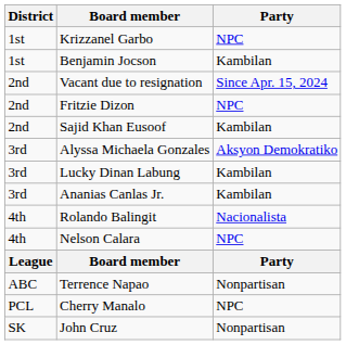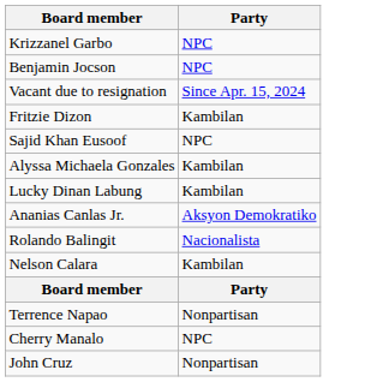- column: District | 1st | 1st | 2nd | 2nd | 2nd | 3rd | 3rd | 3rd | 4th | 4th | League | ABC | PCL | SK
Benjamin Jocson | Party: Kambilan -> NPC
Fritzie Dizon | Party: NPC -> Kambilan
Sajid Khan Eusoof | Party: Kambilan -> NPC
Alyssa Michaela Gonzales | Party: Aksyon Demokratiko -> Kambilan
Ananias Canlas Jr. | Party: Kambilan -> Aksyon Demokratiko
Nelson Calara | Party: NPC -> Kambilan
